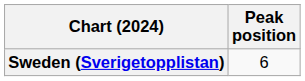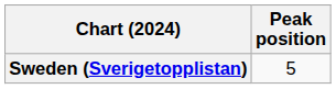Sweden (Sverigetopplistan) | Peak position: 6 -> 5
